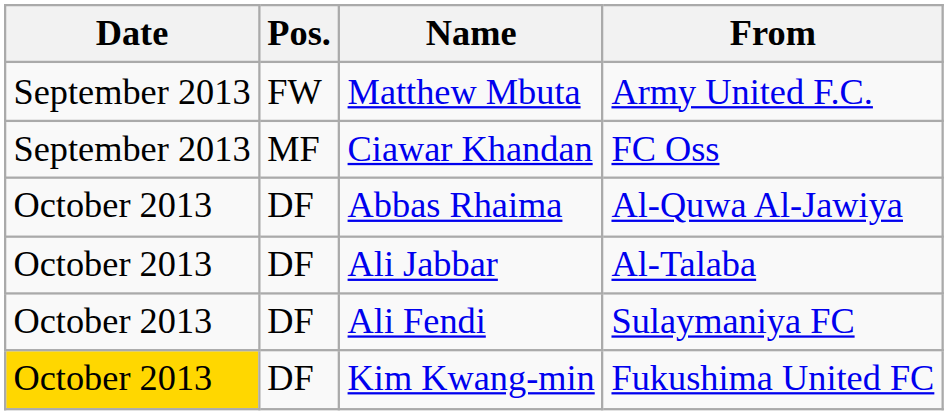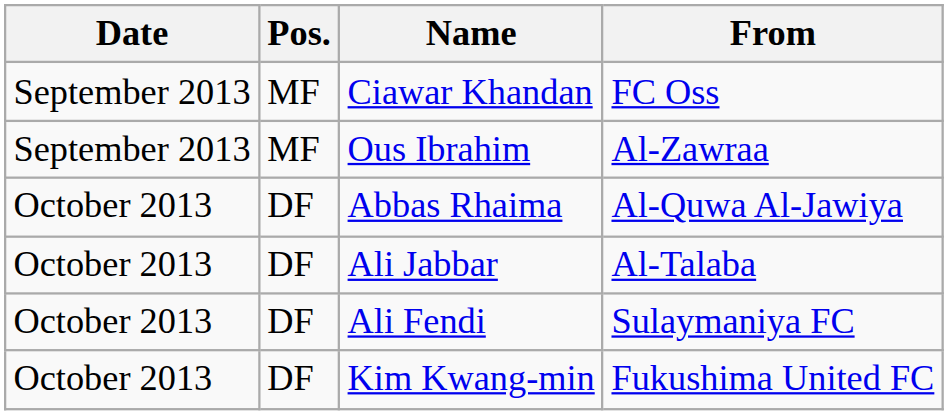- row: September 2013 | FW | Matthew Mbuta | Army United F.C.
+ row: September 2013 | MF | Ous Ibrahim | Al-Zawraa
Kim Kwang-min | Date: gold background -> no background
